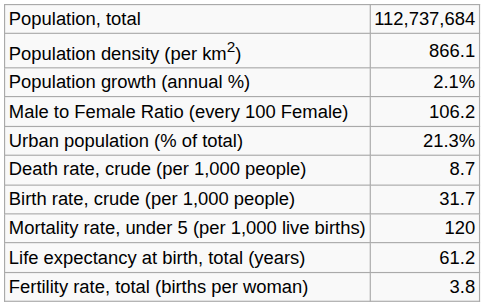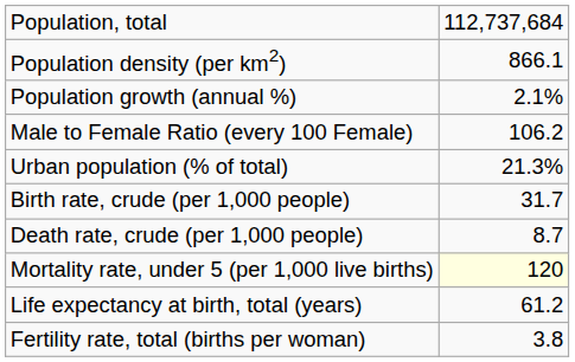rows swapped: Birth rate, crude (per 1,000 people) <-> Death rate, crude (per 1,000 people)
Mortality rate, under 5 (per 1,000 live births) | column 2: no background -> lightyellow background
